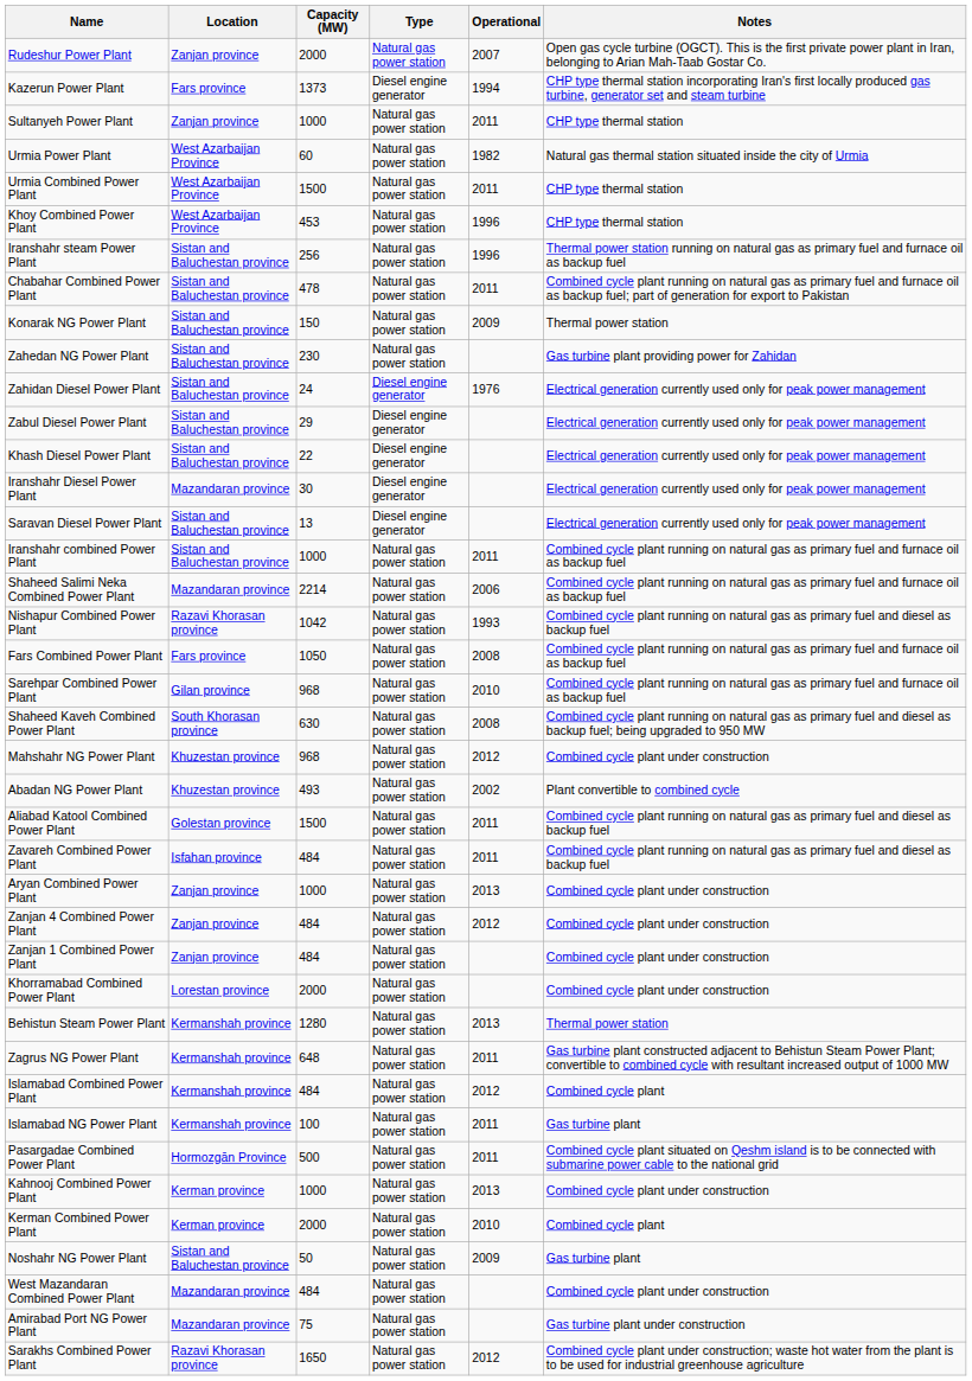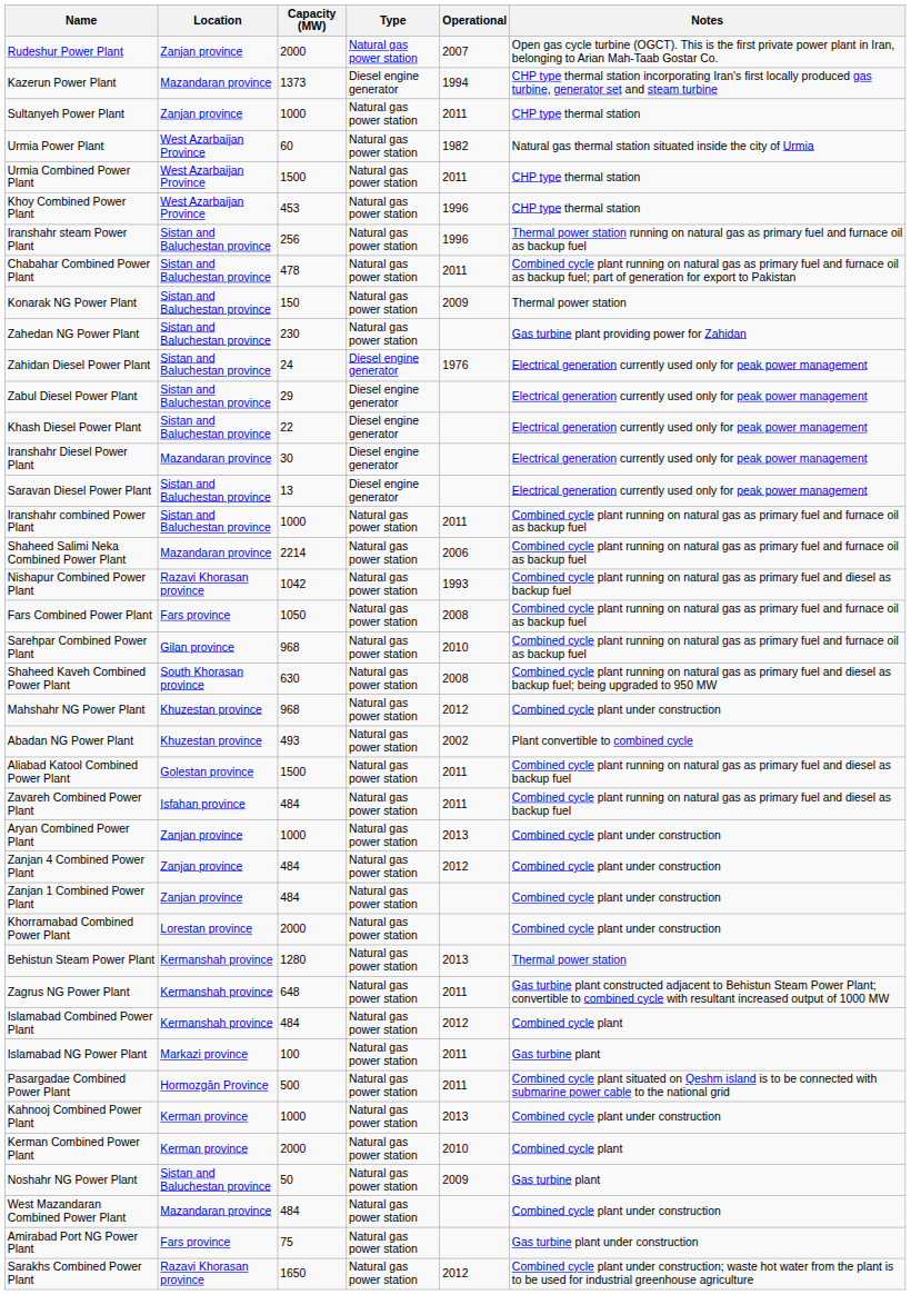Kazerun Power Plant | Location: Fars province -> Mazandaran province
Islamabad NG Power Plant | Location: Kermanshah province -> Markazi province
Amirabad Port NG Power Plant | Location: Mazandaran province -> Fars province
